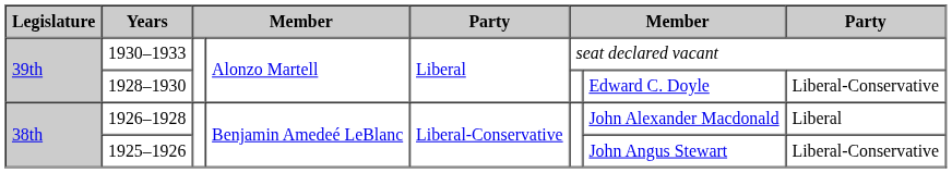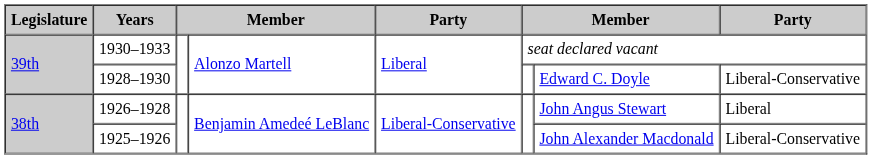1926–1928 | column 7: John Alexander Macdonald -> John Angus Stewart
1925–1926 | column 7: John Angus Stewart -> John Alexander Macdonald
